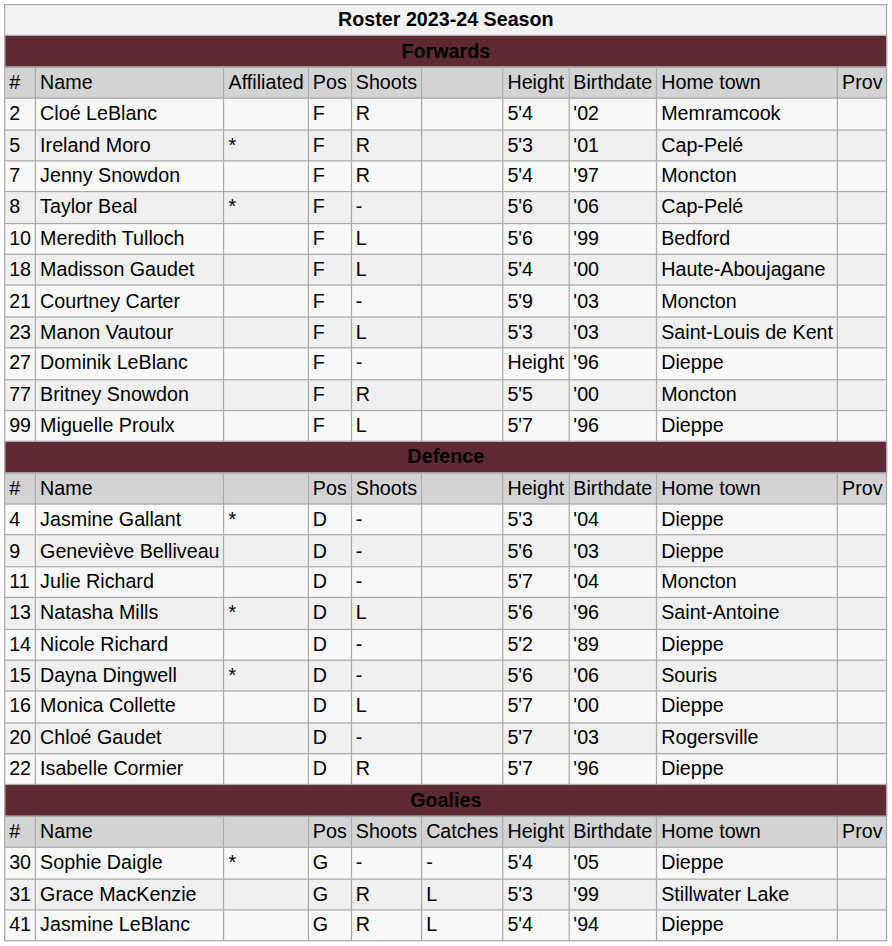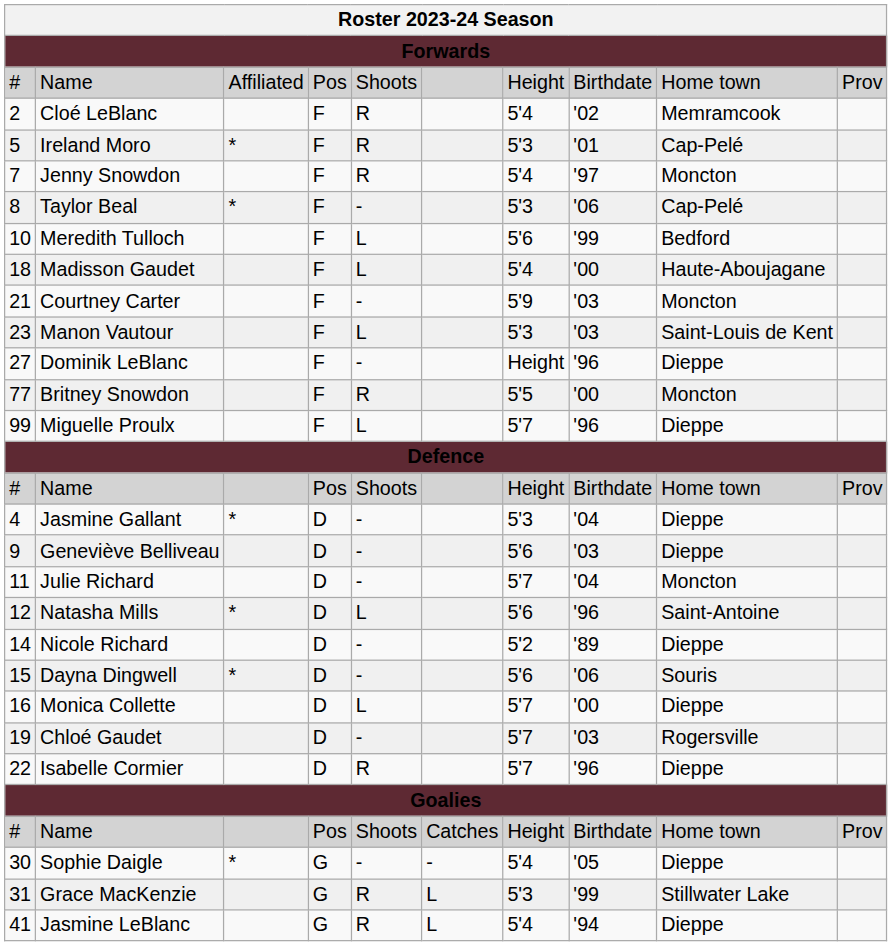Taylor Beal | column 7: 5'6 -> 5'3
Natasha Mills | column 1: 13 -> 12
Chloé Gaudet | column 1: 20 -> 19
